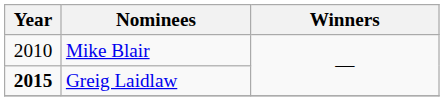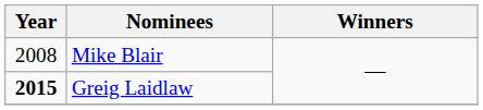Mike Blair | Year: 2010 -> 2008
